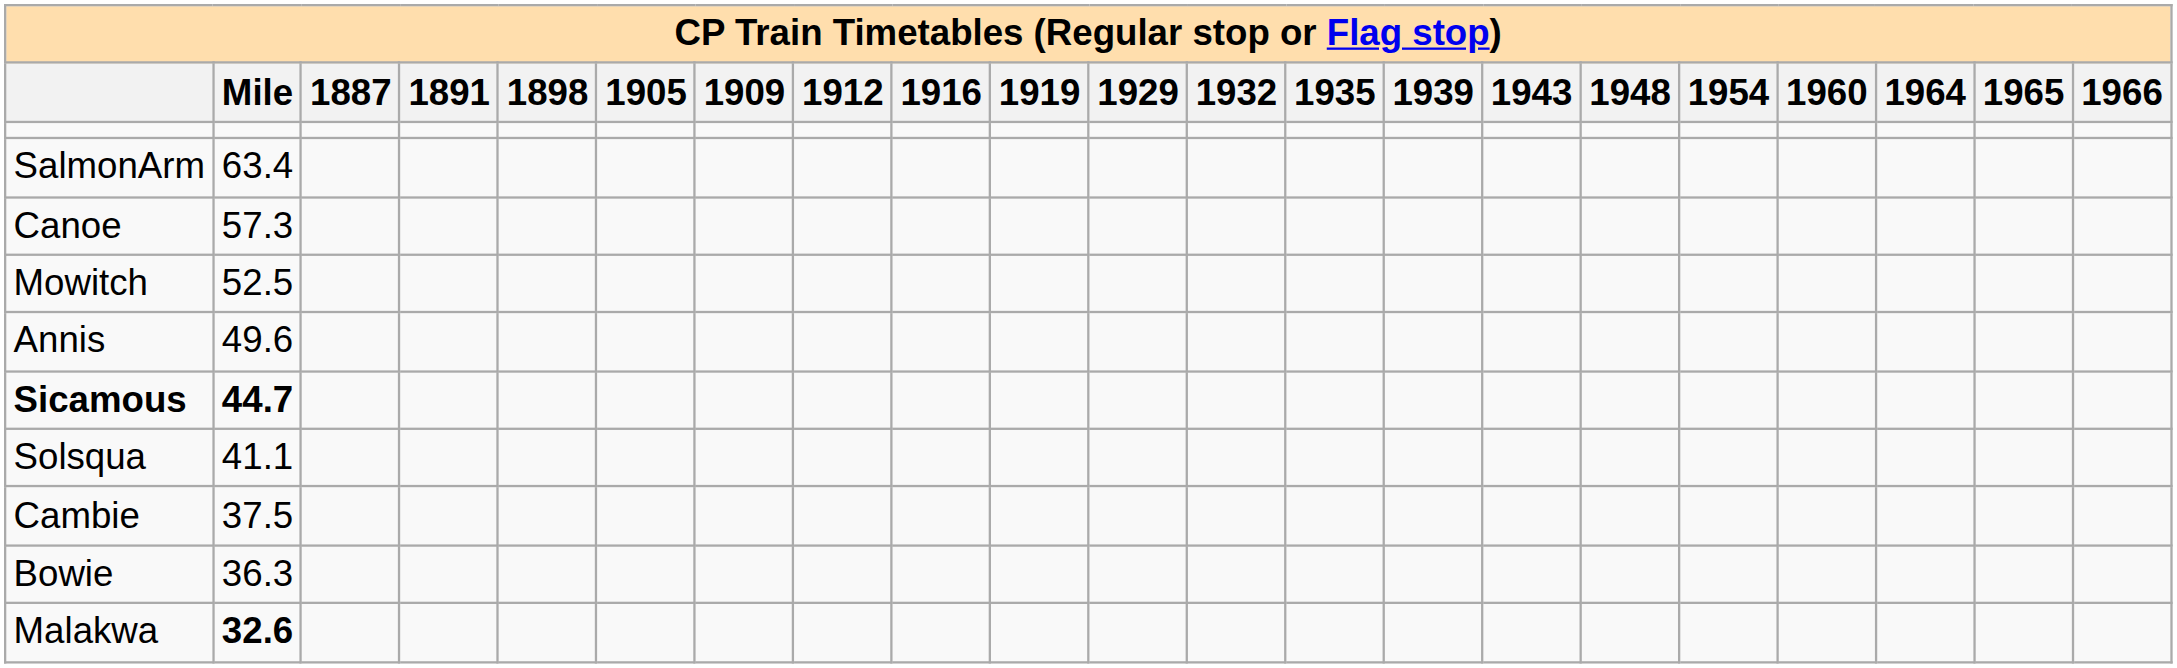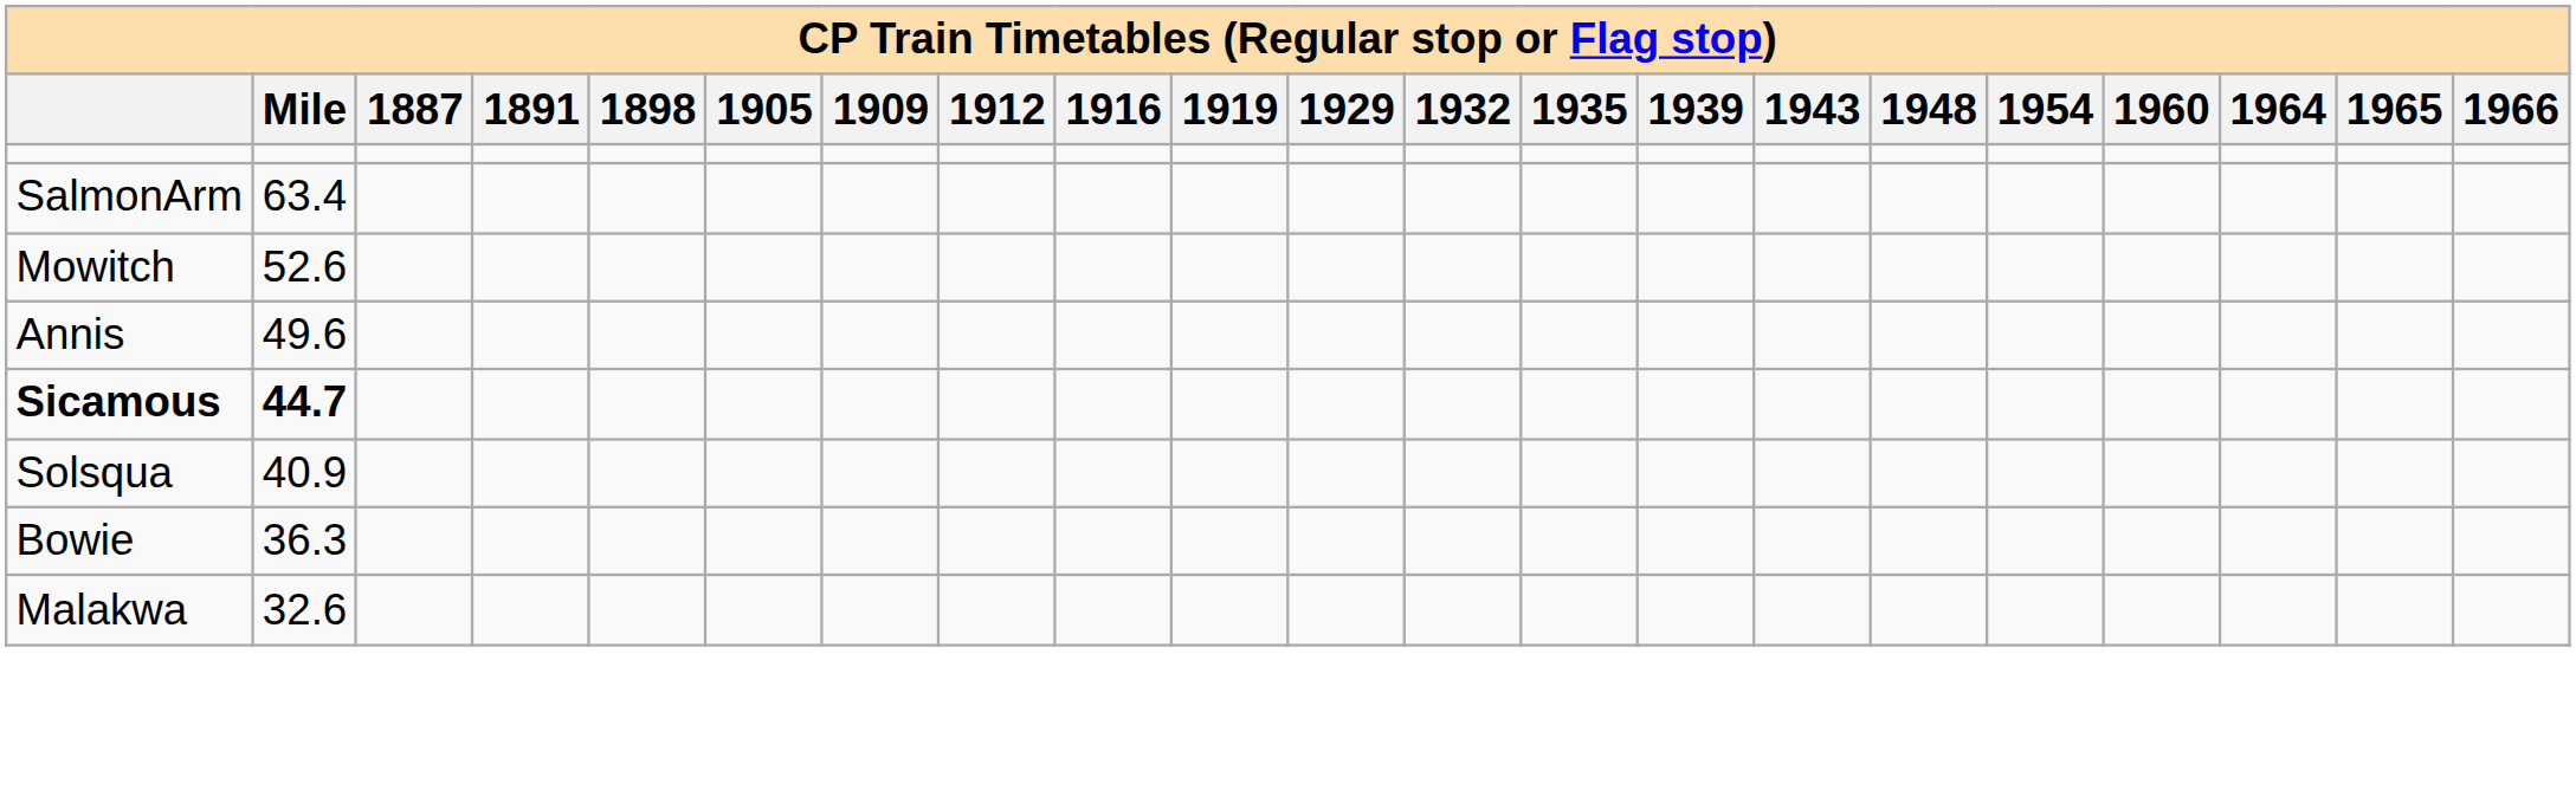- row: Canoe | 57.3
Mowitch | Mile: 52.5 -> 52.6
Solsqua | Mile: 41.1 -> 40.9
- row: Cambie | 37.5
Malakwa | Mile: bold -> normal
